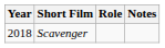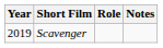Scavenger | Year: 2018 -> 2019
